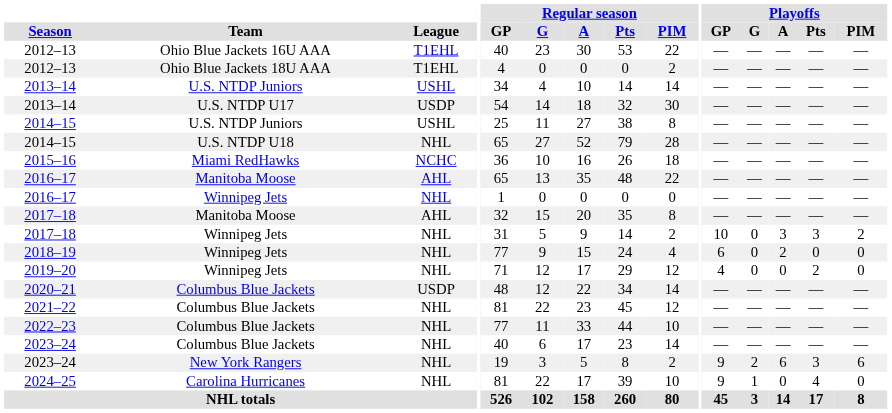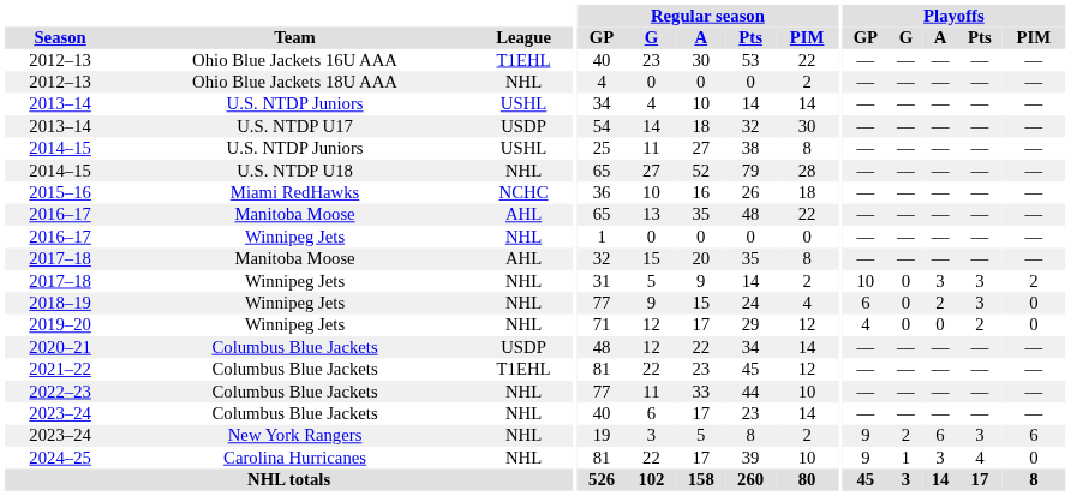2012–13 / Ohio Blue Jackets 18U AAA | League: T1EHL -> NHL
2018–19 | Playoffs / Pts: 0 -> 3
2021–22 | League: NHL -> T1EHL
2024–25 | Playoffs / A: 0 -> 3
